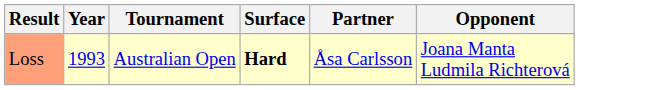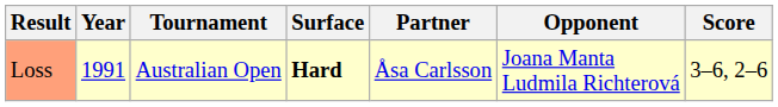+ column: Score | 3–6, 2–6
Loss | Year: 1993 -> 1991
